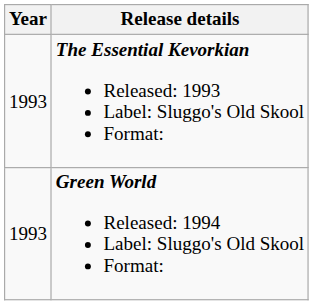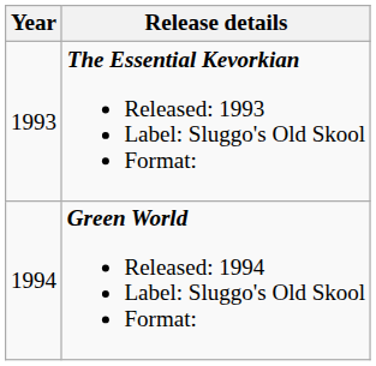Green World Released: 1994 Label: Sluggo's Old Skool Format: | Year: 1993 -> 1994
